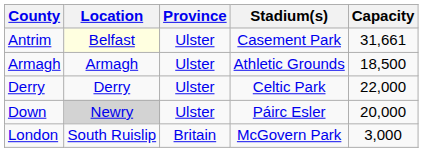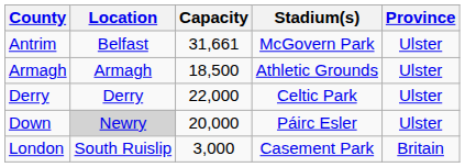columns swapped: Province <-> Capacity
Antrim | Location: lightyellow background -> no background
Antrim | Stadium(s): Casement Park -> McGovern Park
London | Stadium(s): McGovern Park -> Casement Park
